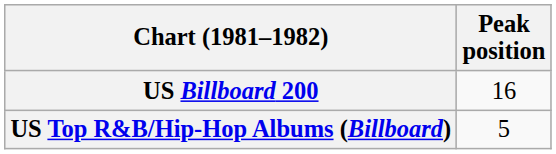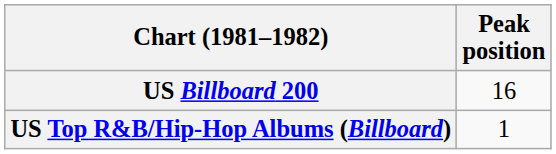US Top R&B/Hip-Hop Albums (Billboard) | Peak position: 5 -> 1
